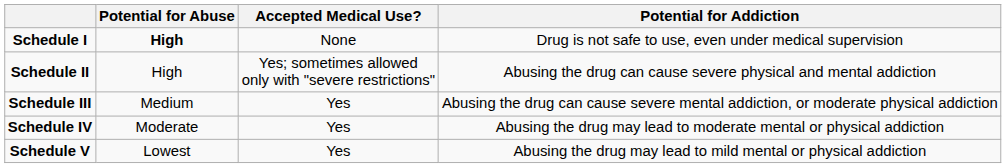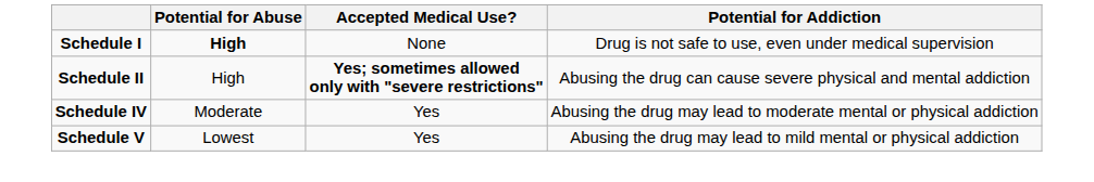Schedule II | Accepted Medical Use?: normal -> bold
- row: Schedule III | Medium | Yes | Abusing the drug can cause severe mental addiction, or moderate physical addiction
